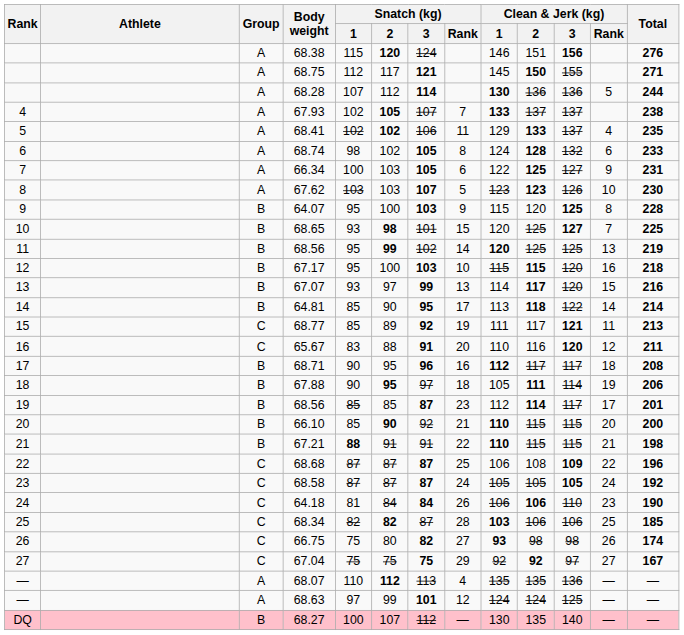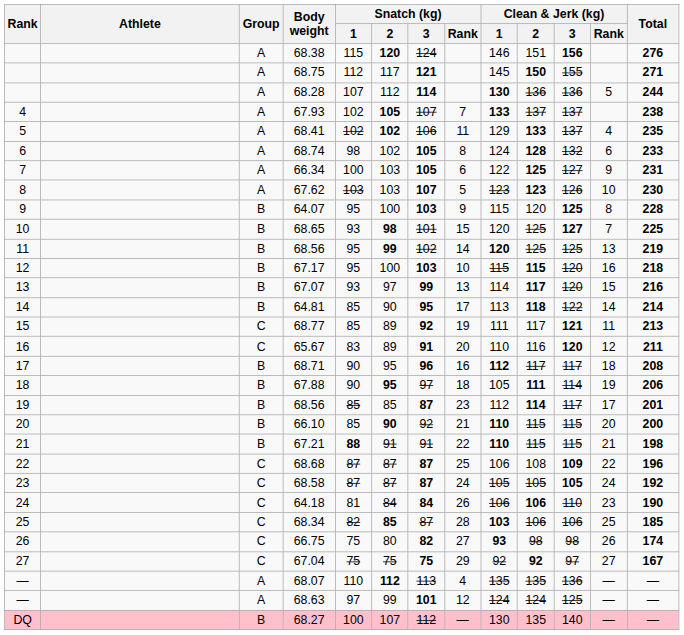65.67 | Snatch (kg) / 2: 88 -> 89
68.34 | Snatch (kg) / 2: 82 -> 85
